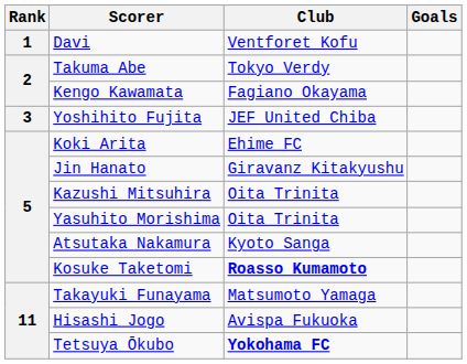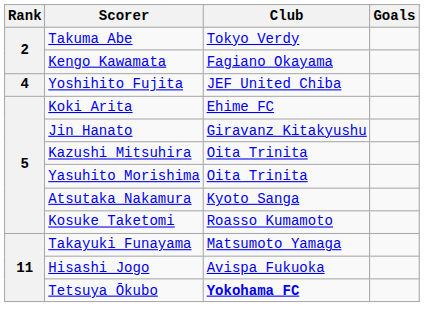- row: 1 | Davi | Ventforet Kofu
Yoshihito Fujita | Rank: 3 -> 4
Kosuke Taketomi | Club: bold -> normal
